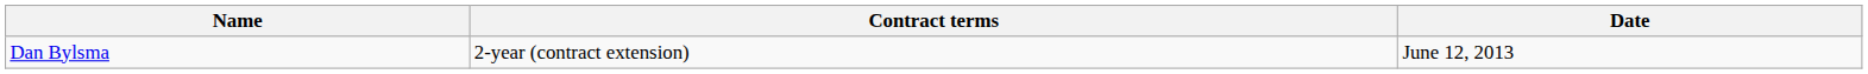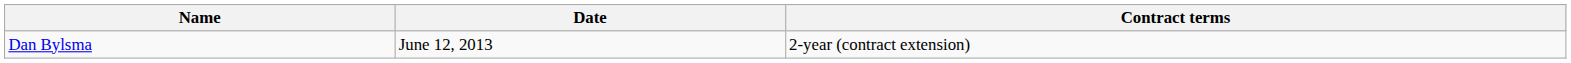columns swapped: Date <-> Contract terms
